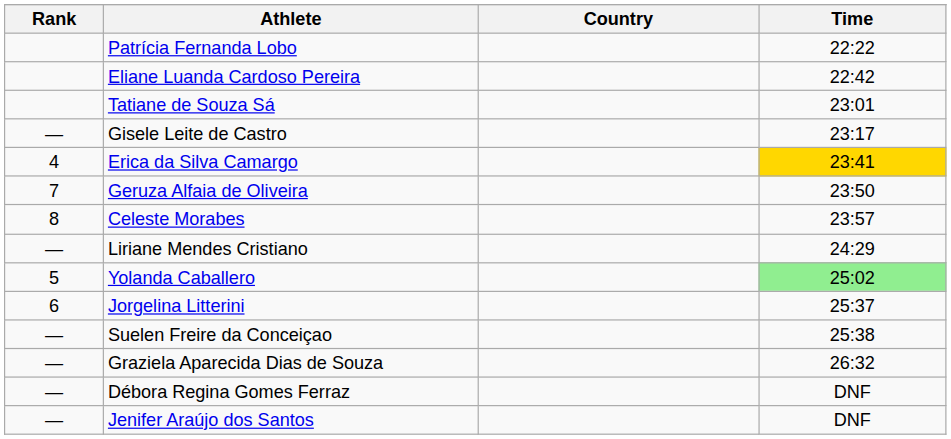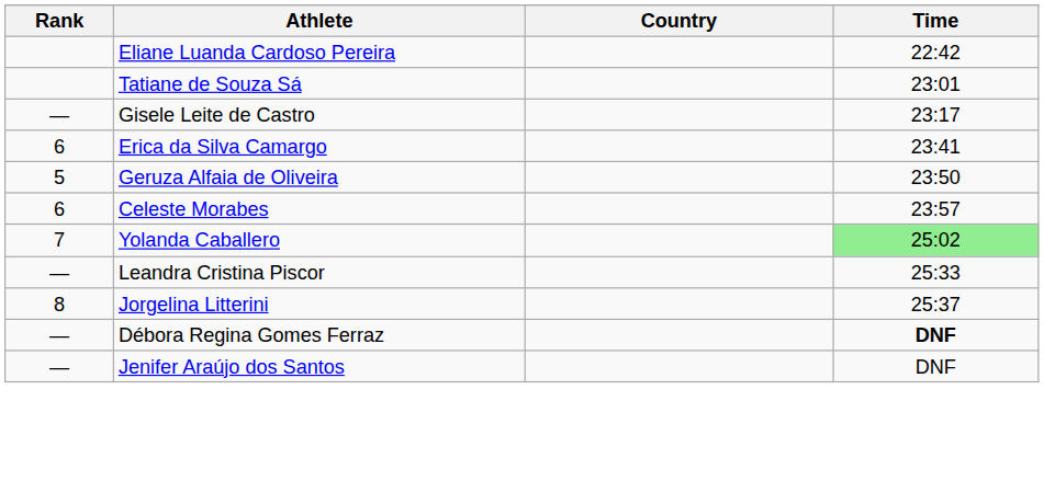- row: Patrícia Fernanda Lobo | 22:22
Erica da Silva Camargo | Rank: 4 -> 6
Erica da Silva Camargo | Time: gold background -> no background
Geruza Alfaia de Oliveira | Rank: 7 -> 5
Celeste Morabes | Rank: 8 -> 6
- row: — | Liriane Mendes Cristiano | 24:29
Yolanda Caballero | Rank: 5 -> 7
+ row: — | Leandra Cristina Piscor | 25:33
Jorgelina Litterini | Rank: 6 -> 8
- row: — | Suelen Freire da Conceiçao | 25:38
- row: — | Graziela Aparecida Dias de Souza | 26:32
Débora Regina Gomes Ferraz | Time: normal -> bold
